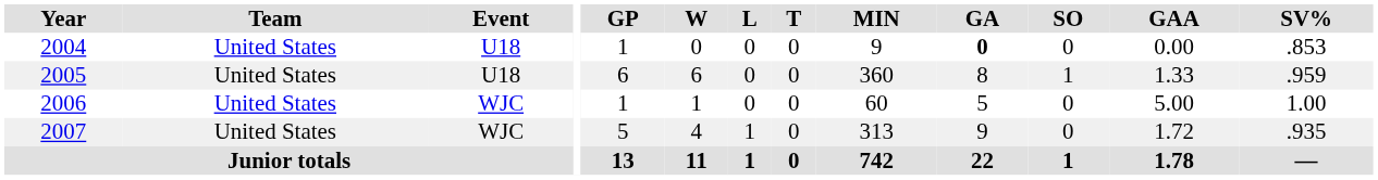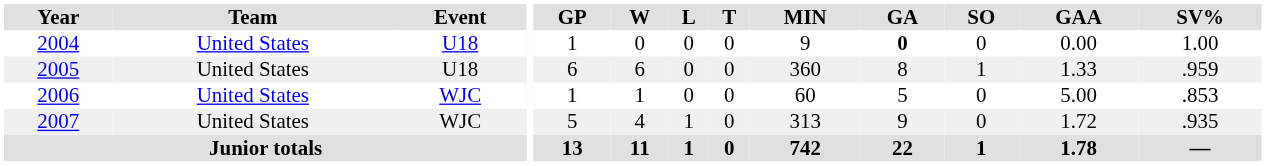2004 | SV%: .853 -> 1.00
2006 | SV%: 1.00 -> .853
